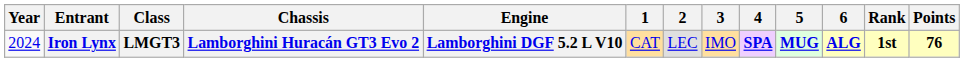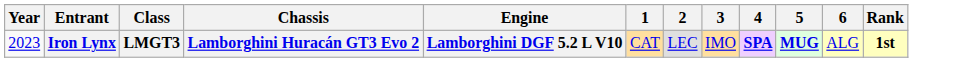- column: Points | 76
Iron Lynx | Year: 2024 -> 2023
Iron Lynx | 6: bold -> normal
